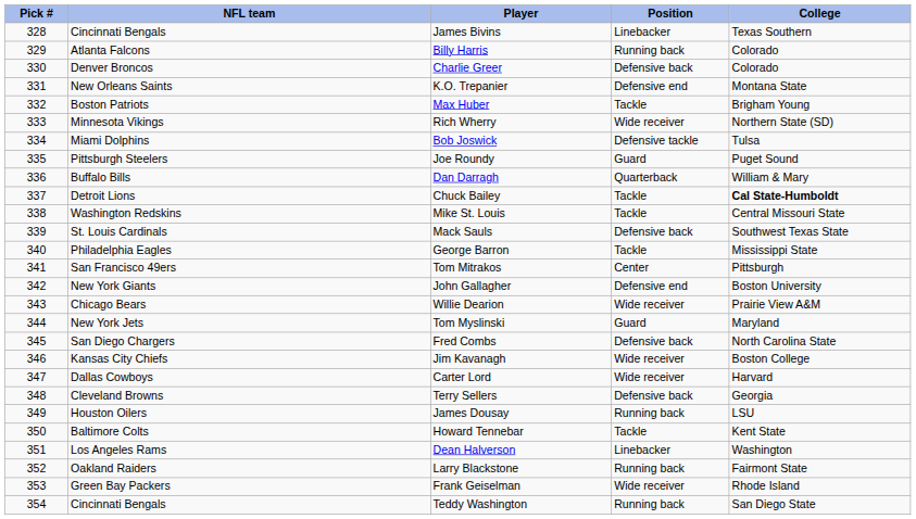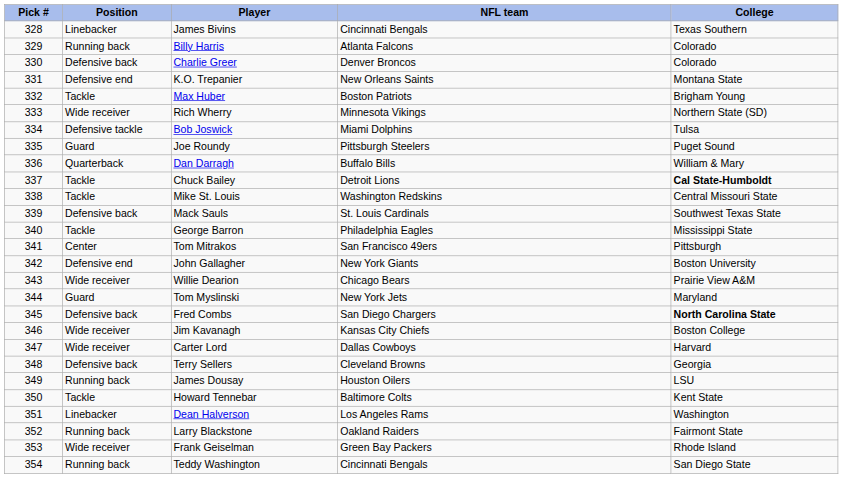columns swapped: NFL team <-> Position
Fred Combs | College: normal -> bold
